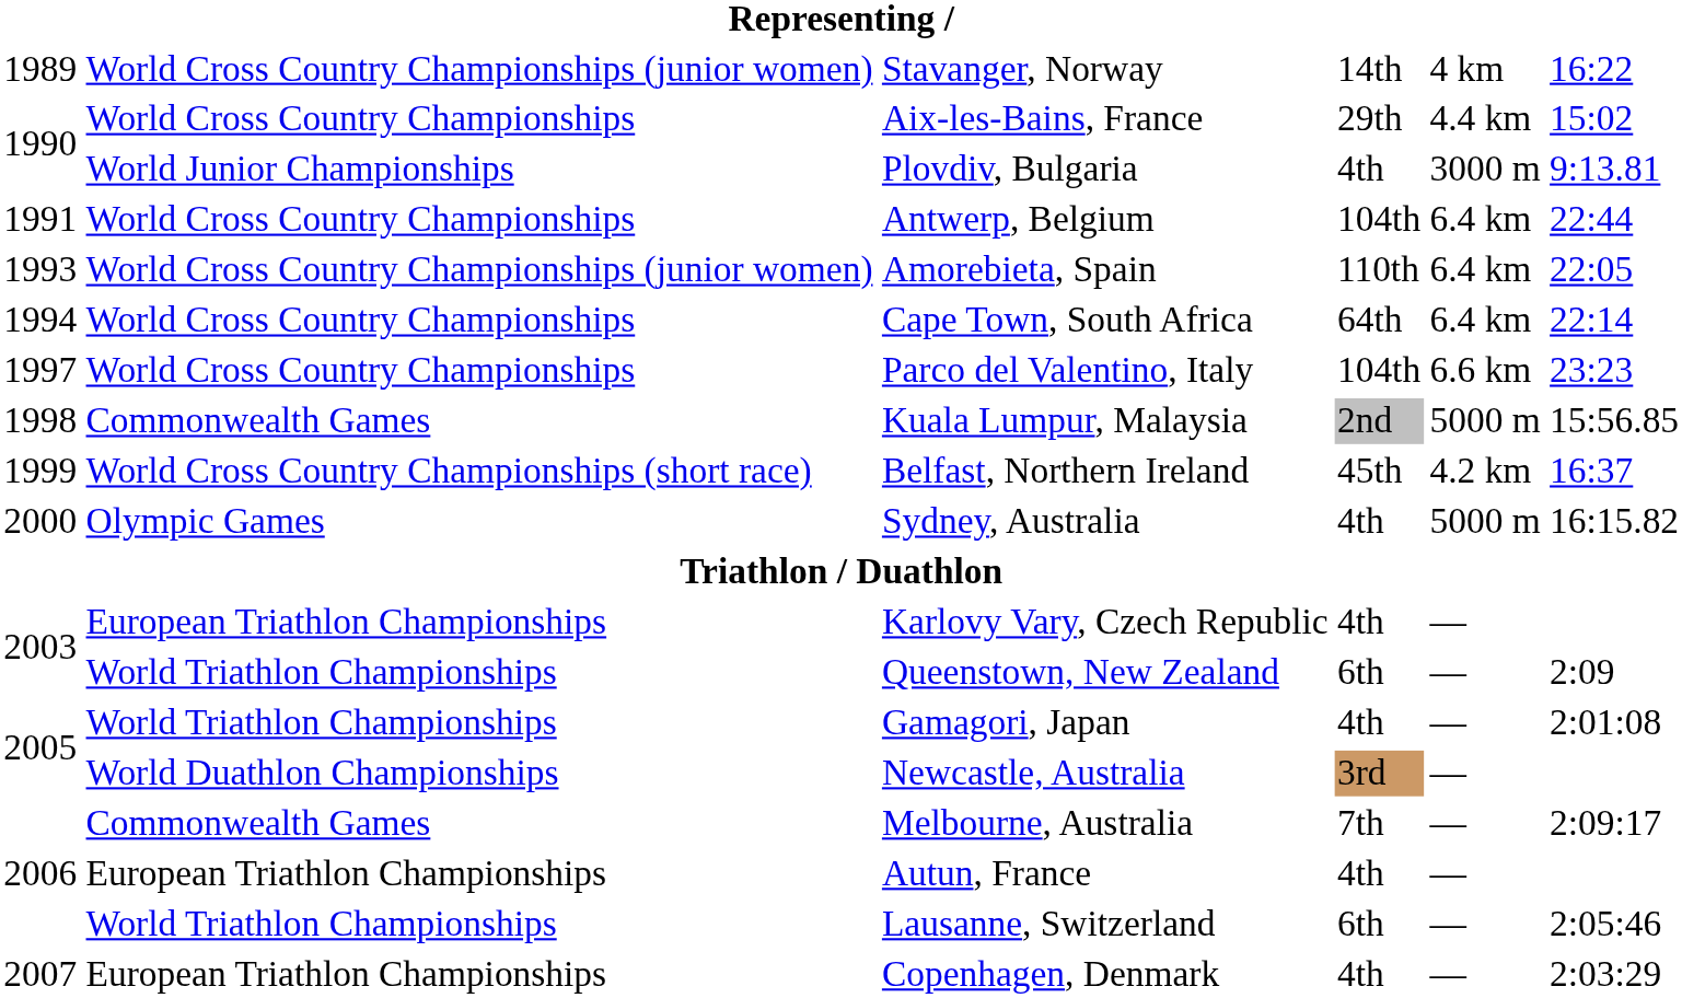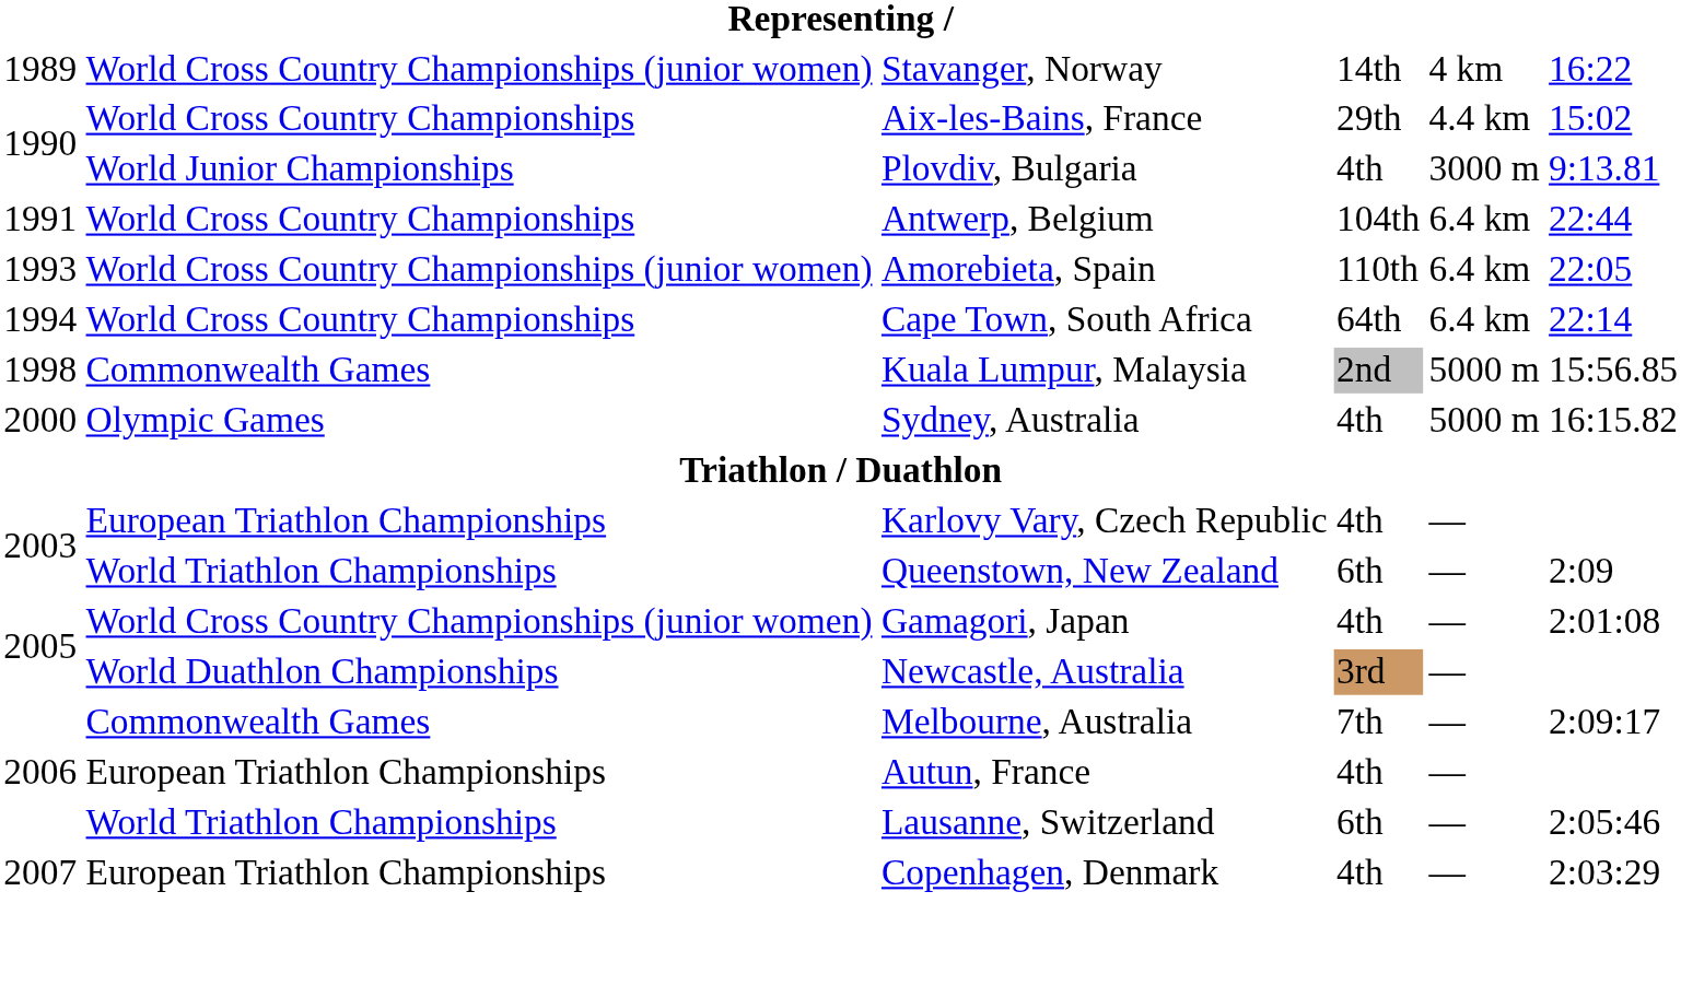- row: 1997 | World Cross Country Championships | Parco del Valentino, Italy | 104th | 6.6 km | 23:23
- row: 1999 | World Cross Country Championships (short race) | Belfast, Northern Ireland | 45th | 4.2 km | 16:37
Gamagori, Japan | column 2: World Triathlon Championships -> World Cross Country Championships (junior women)
